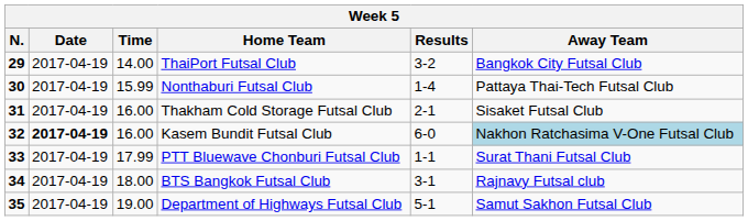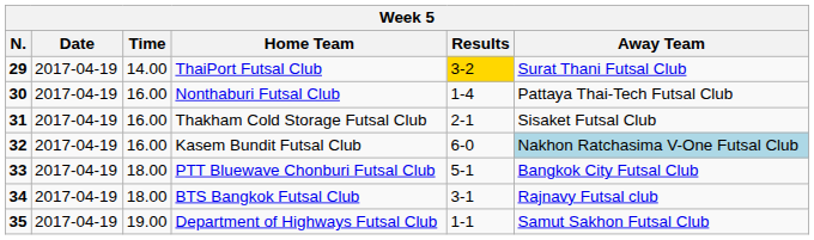ThaiPort Futsal Club | Results: no background -> gold background
ThaiPort Futsal Club | Away Team: Bangkok City Futsal Club -> Surat Thani Futsal Club
Nonthaburi Futsal Club | Time: 15.99 -> 16.00
Kasem Bundit Futsal Club | Date: bold -> normal
PTT Bluewave Chonburi Futsal Club | Time: 17.99 -> 18.00
PTT Bluewave Chonburi Futsal Club | Results: 1-1 -> 5-1
PTT Bluewave Chonburi Futsal Club | Away Team: Surat Thani Futsal Club -> Bangkok City Futsal Club
Department of Highways Futsal Club | Results: 5-1 -> 1-1
